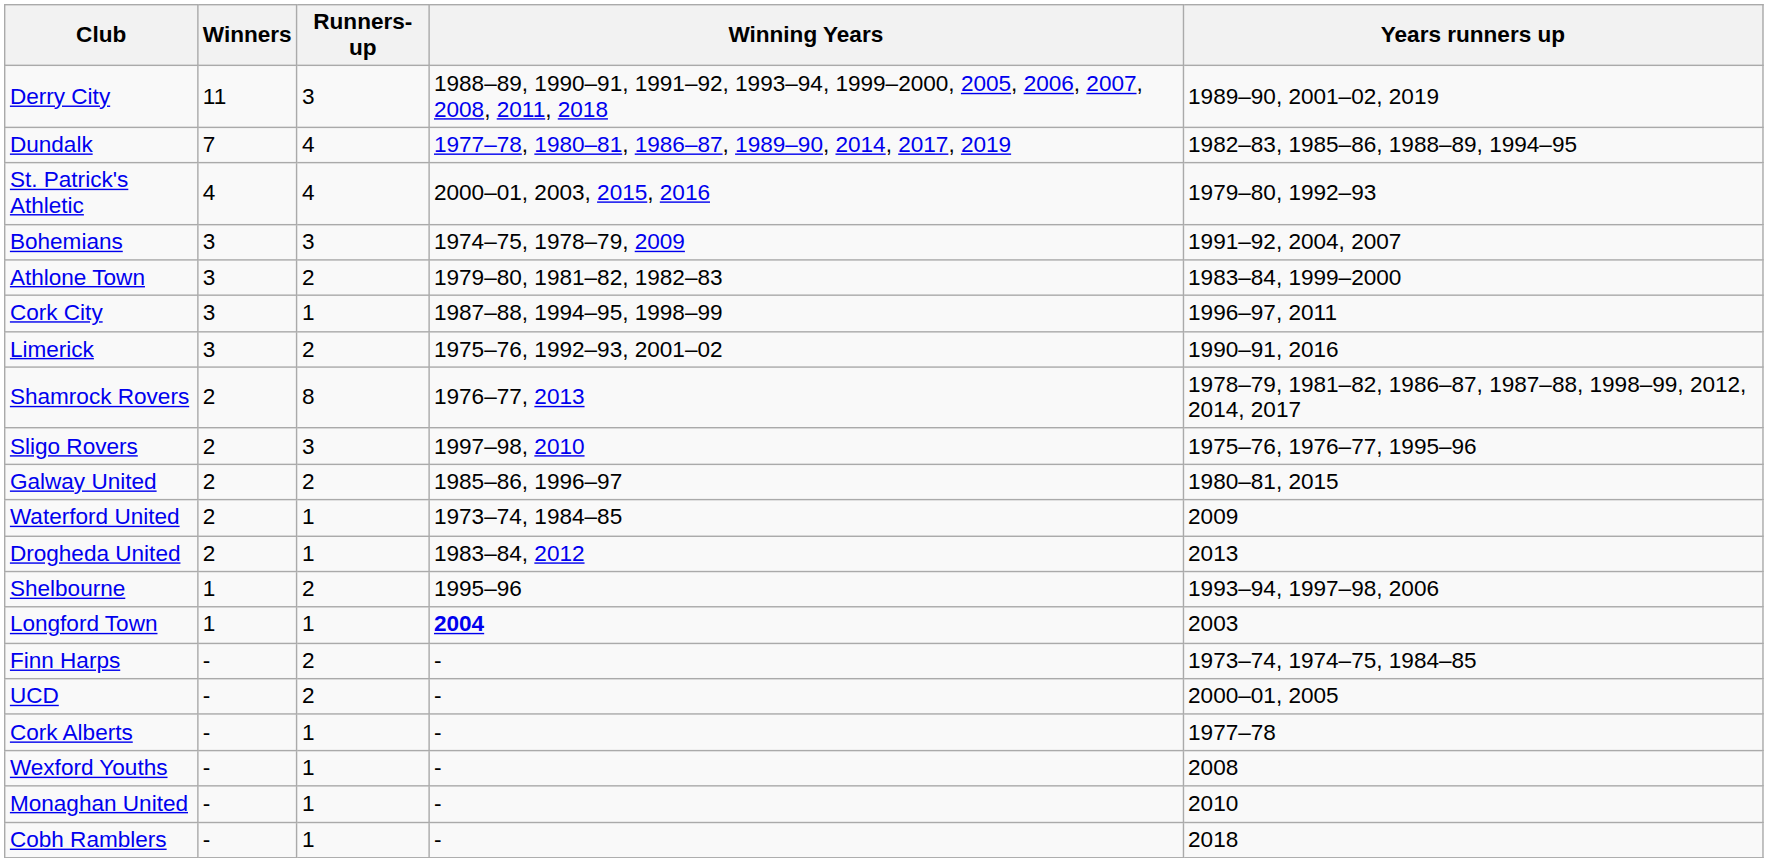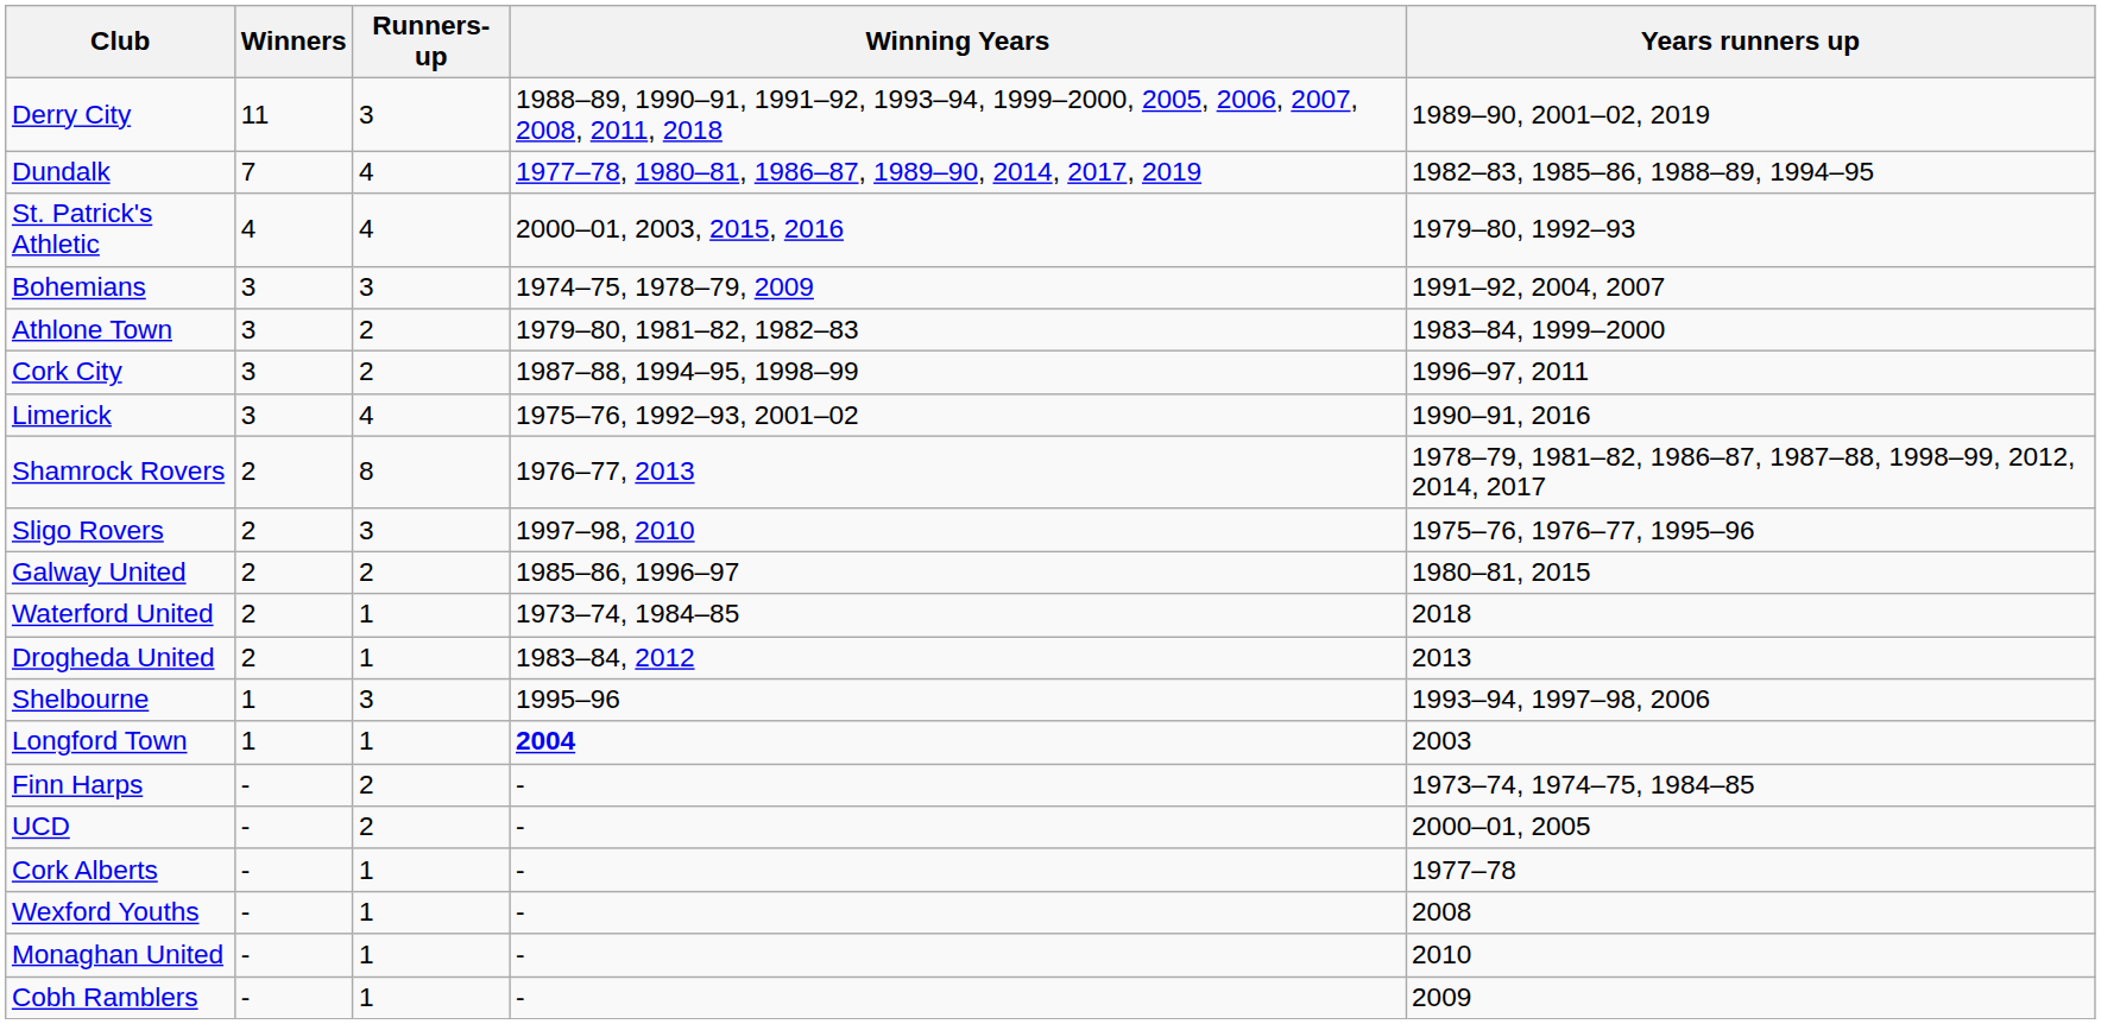Cork City | Runners-up: 1 -> 2
Limerick | Runners-up: 2 -> 4
Waterford United | Years runners up: 2009 -> 2018
Shelbourne | Runners-up: 2 -> 3
Cobh Ramblers | Years runners up: 2018 -> 2009
